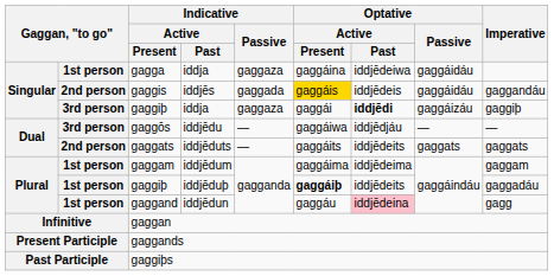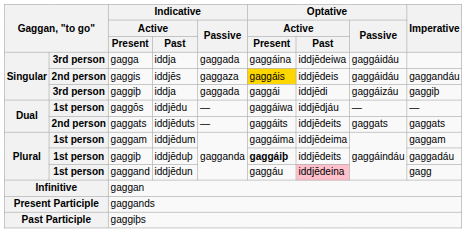gagga | column 2: 1st person -> 3rd person
gagga | Indicative / Passive: gaggaza -> gaggada
gaggis | Indicative / Passive: gaggada -> gaggaza
gaggiþ / iddja | Indicative / Passive: gaggaza -> gaggada
gaggiþ / iddja | Optative / Active / Past: bold -> normal
gaggōs | column 2: 3rd person -> 1st person
